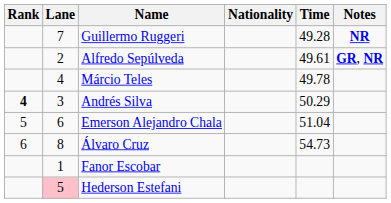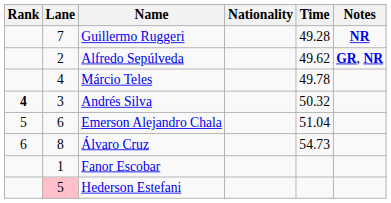Alfredo Sepúlveda | Time: 49.61 -> 49.62
Andrés Silva | Time: 50.29 -> 50.32
